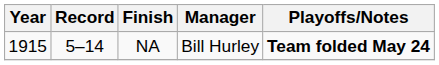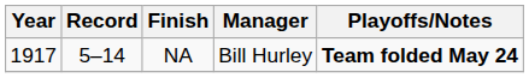NA | Year: 1915 -> 1917
